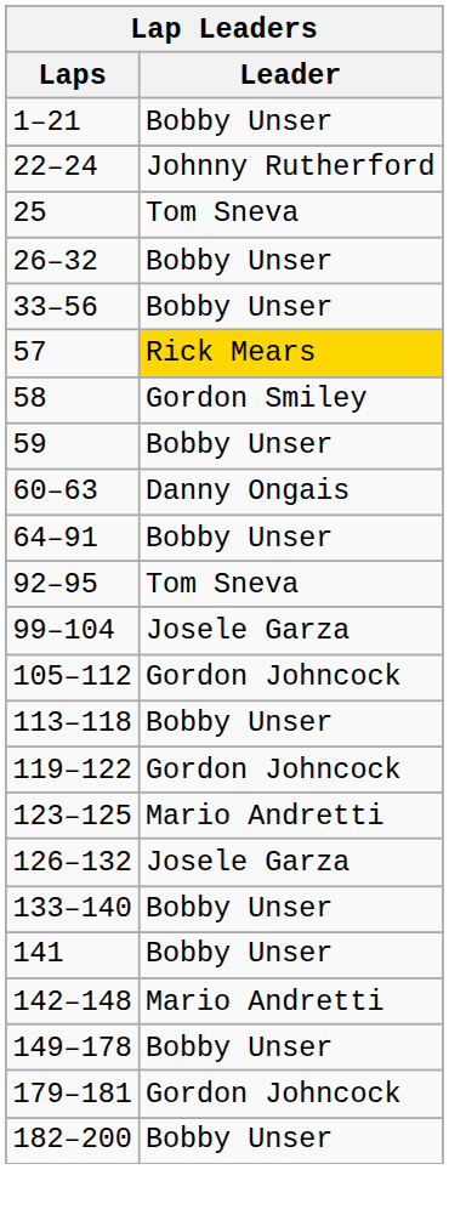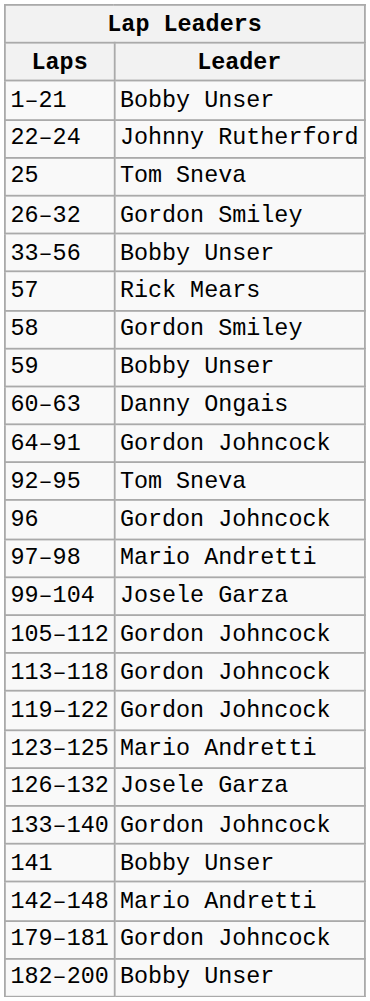26–32 | Leader: Bobby Unser -> Gordon Smiley
57 | Leader: gold background -> no background
64–91 | Leader: Bobby Unser -> Gordon Johncock
+ row: 96 | Gordon Johncock
+ row: 97–98 | Mario Andretti
113–118 | Leader: Bobby Unser -> Gordon Johncock
133–140 | Leader: Bobby Unser -> Gordon Johncock
- row: 149–178 | Bobby Unser
